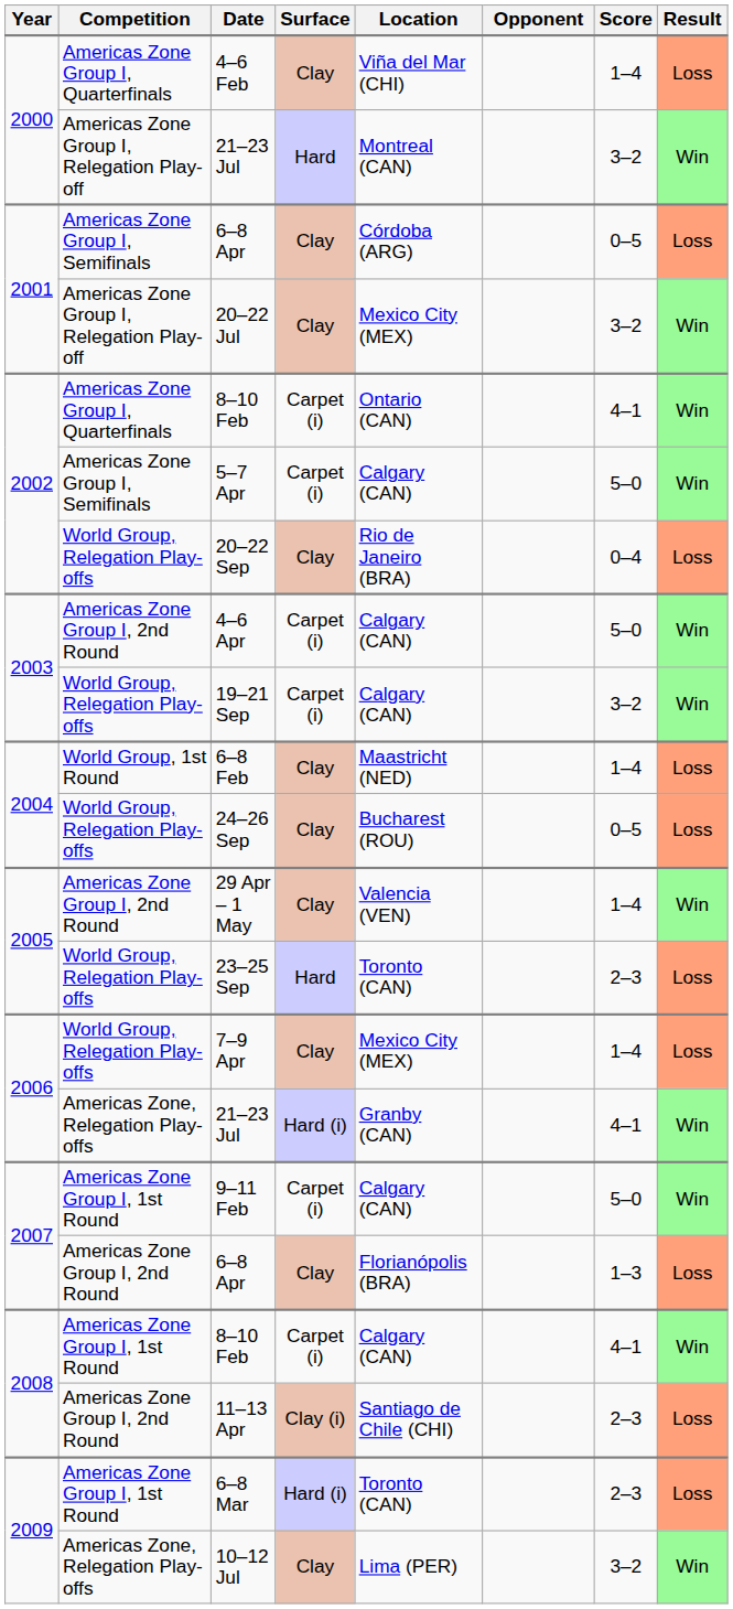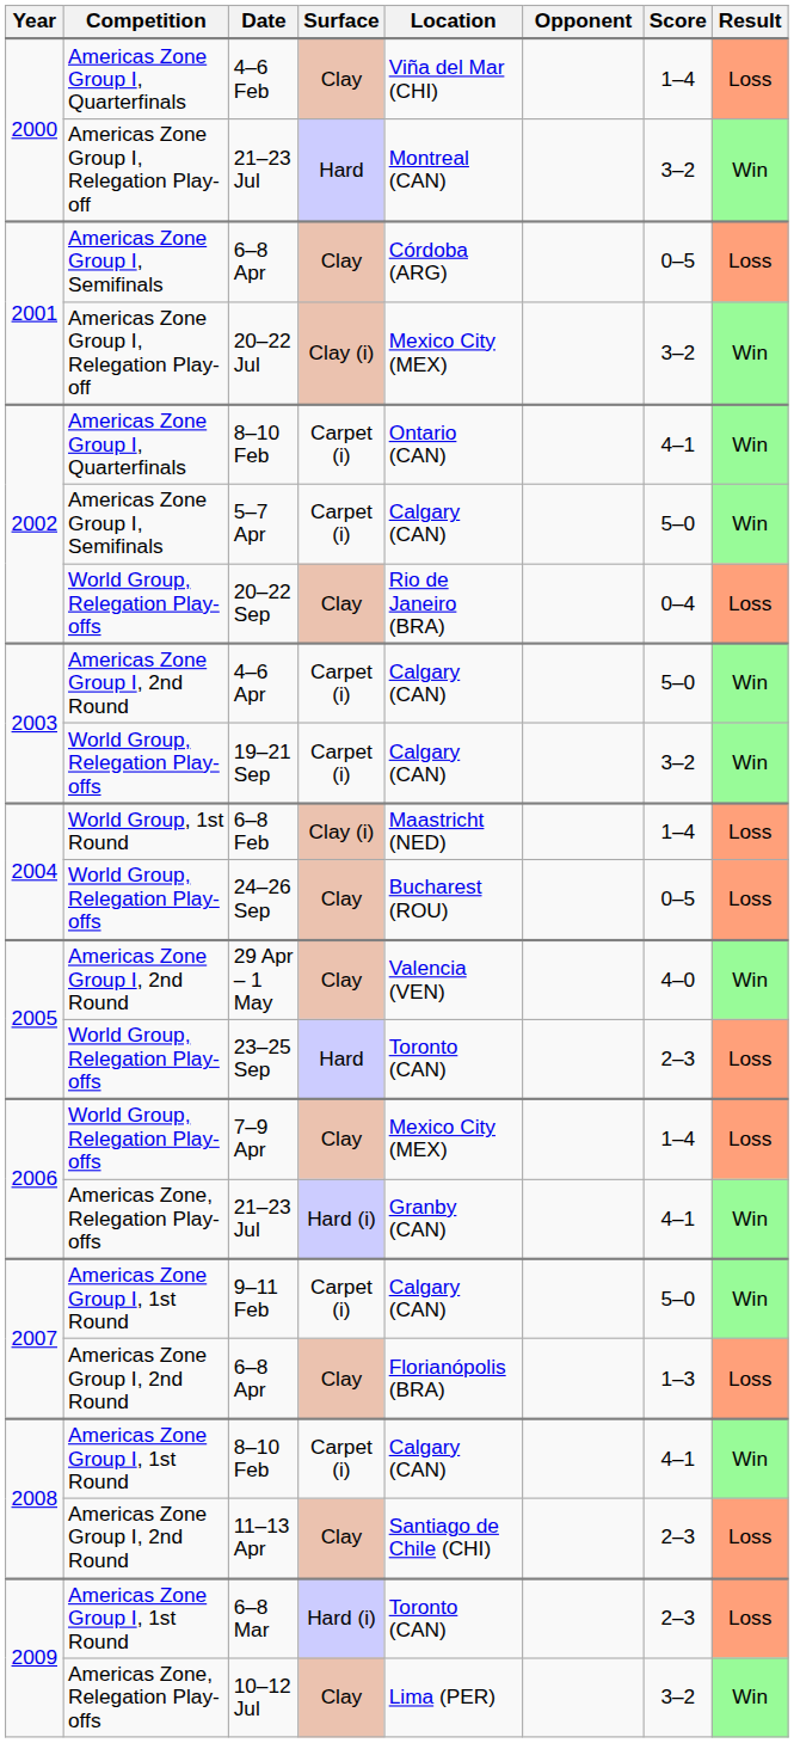20–22 Jul | Surface: Clay -> Clay (i)
6–8 Feb | Surface: Clay -> Clay (i)
29 Apr – 1 May | Score: 1–4 -> 4–0
11–13 Apr | Surface: Clay (i) -> Clay
